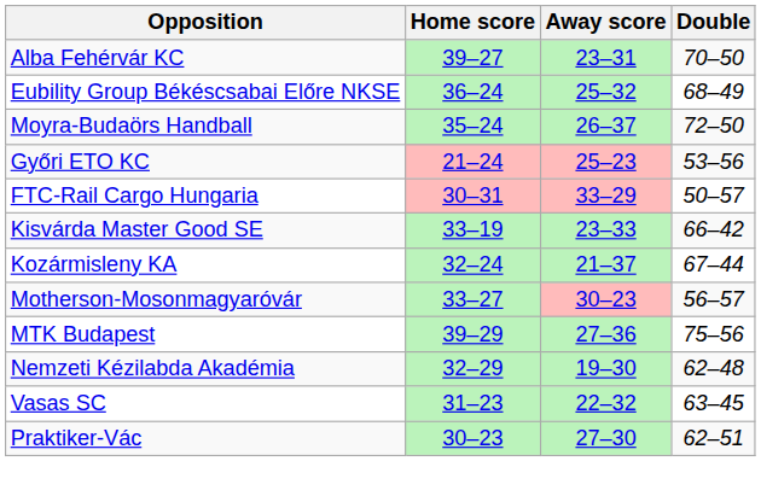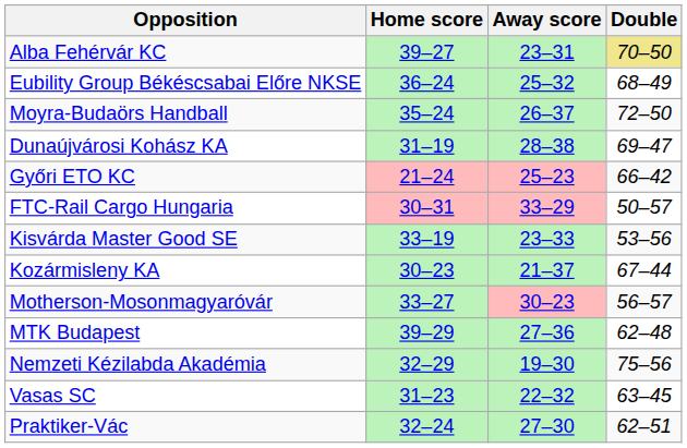Alba Fehérvár KC | Double: no background -> khaki background
+ row: Dunaújvárosi Kohász KA | 31–19 | 28–38 | 69–47
Győri ETO KC | Double: 53–56 -> 66–42
Kisvárda Master Good SE | Double: 66–42 -> 53–56
Kozármisleny KA | Home score: 32–24 -> 30–23
MTK Budapest | Double: 75–56 -> 62–48
Nemzeti Kézilabda Akadémia | Double: 62–48 -> 75–56
Praktiker-Vác | Home score: 30–23 -> 32–24
